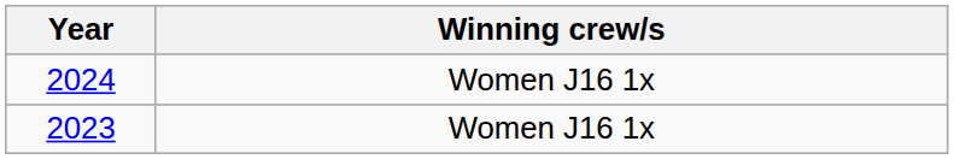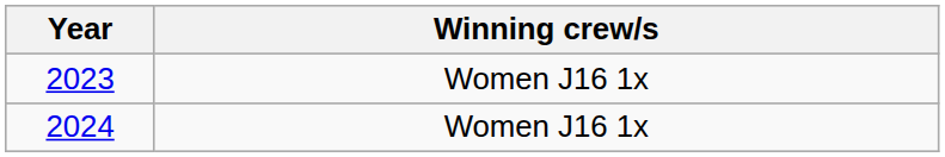rows swapped: 2023 <-> 2024
